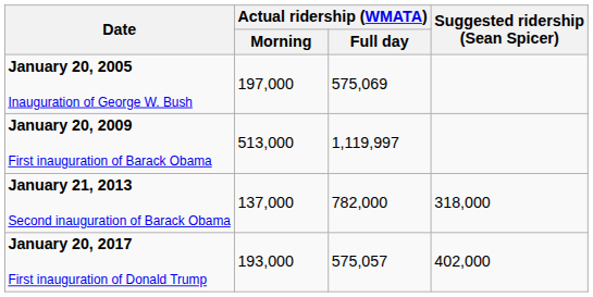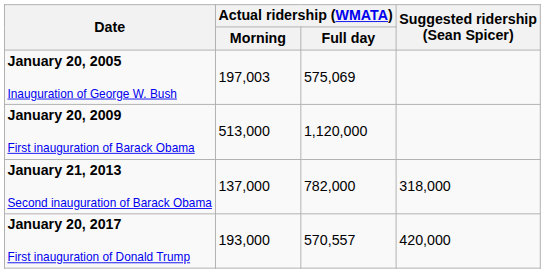January 20, 2005 Inauguration of George W. Bush | Actual ridership (WMATA) / Morning: 197,000 -> 197,003
January 20, 2009 First inauguration of Barack Obama | Actual ridership (WMATA) / Full day: 1,119,997 -> 1,120,000
January 20, 2017 First inauguration of Donald Trump | Actual ridership (WMATA) / Full day: 575,057 -> 570,557
January 20, 2017 First inauguration of Donald Trump | Suggested ridership (Sean Spicer): 402,000 -> 420,000
